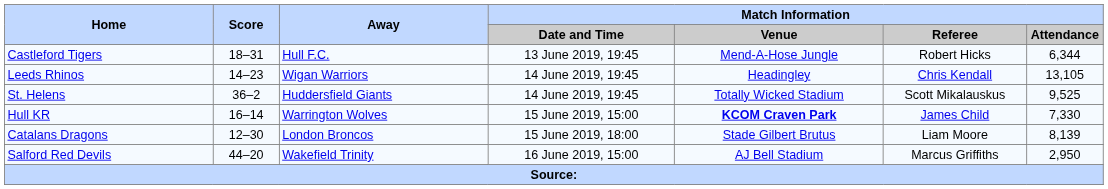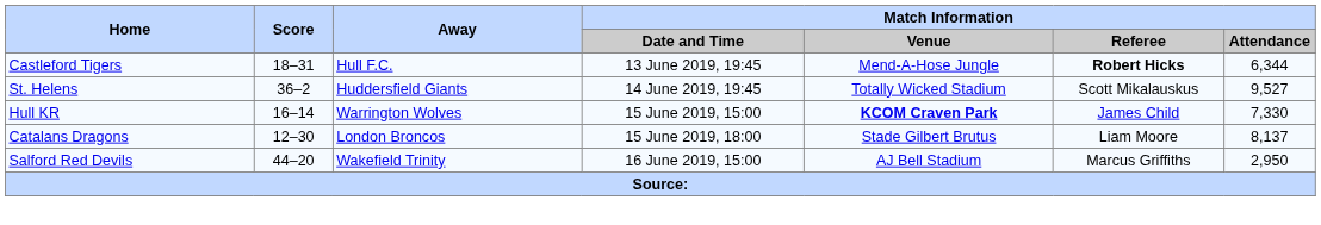Castleford Tigers | Match Information / Referee: normal -> bold
- row: Leeds Rhinos | 14–23 | Wigan Warriors | 14 June 2019, 19:45 | Headingley | Chris Kendall | 13,105
St. Helens | Match Information / Attendance: 9,525 -> 9,527
Catalans Dragons | Match Information / Attendance: 8,139 -> 8,137
